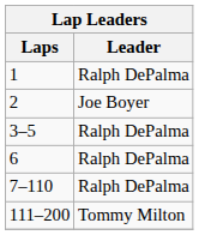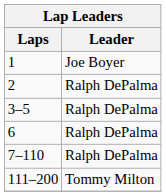1 | Leader: Ralph DePalma -> Joe Boyer
2 | Leader: Joe Boyer -> Ralph DePalma
